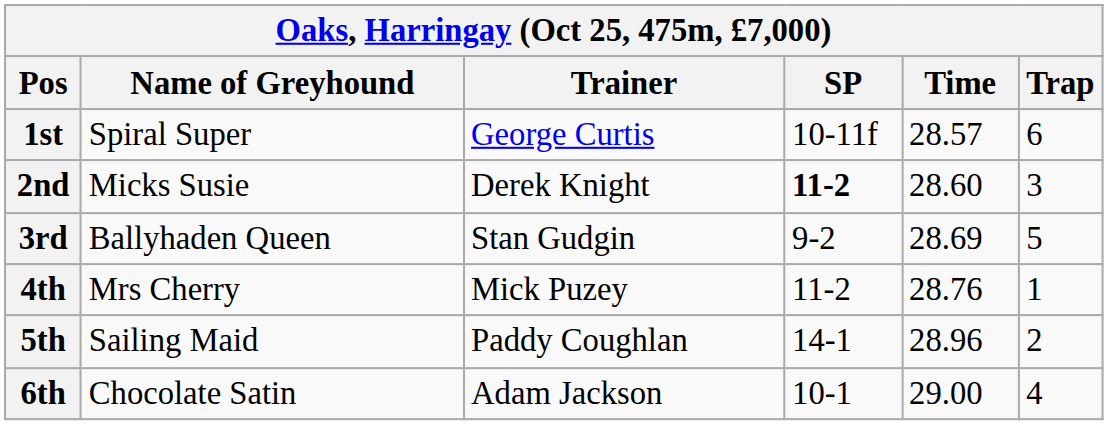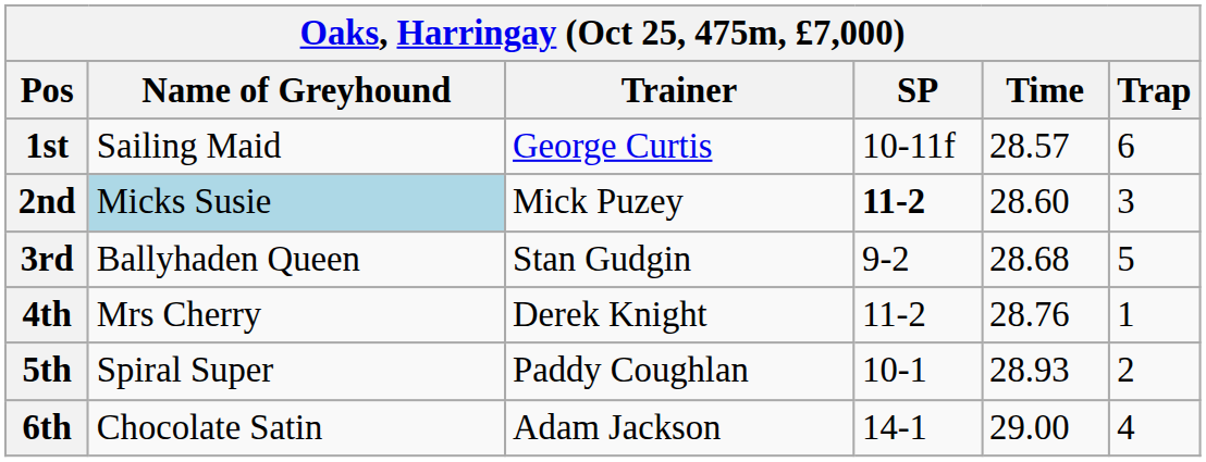1st | Name of Greyhound: Spiral Super -> Sailing Maid
2nd | Name of Greyhound: no background -> lightblue background
2nd | Trainer: Derek Knight -> Mick Puzey
3rd | Time: 28.69 -> 28.68
4th | Trainer: Mick Puzey -> Derek Knight
5th | Name of Greyhound: Sailing Maid -> Spiral Super
5th | SP: 14-1 -> 10-1
5th | Time: 28.96 -> 28.93
6th | SP: 10-1 -> 14-1
